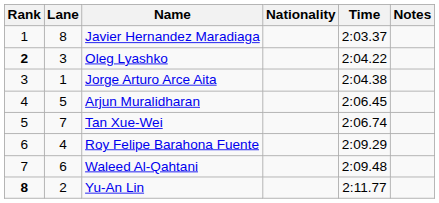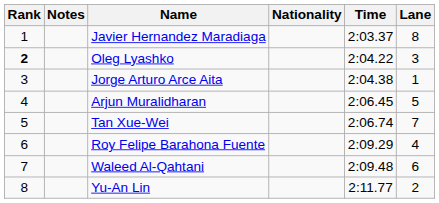columns swapped: Lane <-> Notes
Yu-An Lin | Rank: bold -> normal
